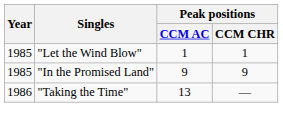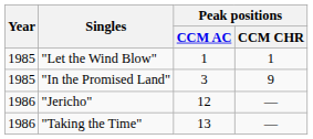"In the Promised Land" | Peak positions / CCM AC: 9 -> 3
+ row: 1986 | "Jericho" | 12 | —
